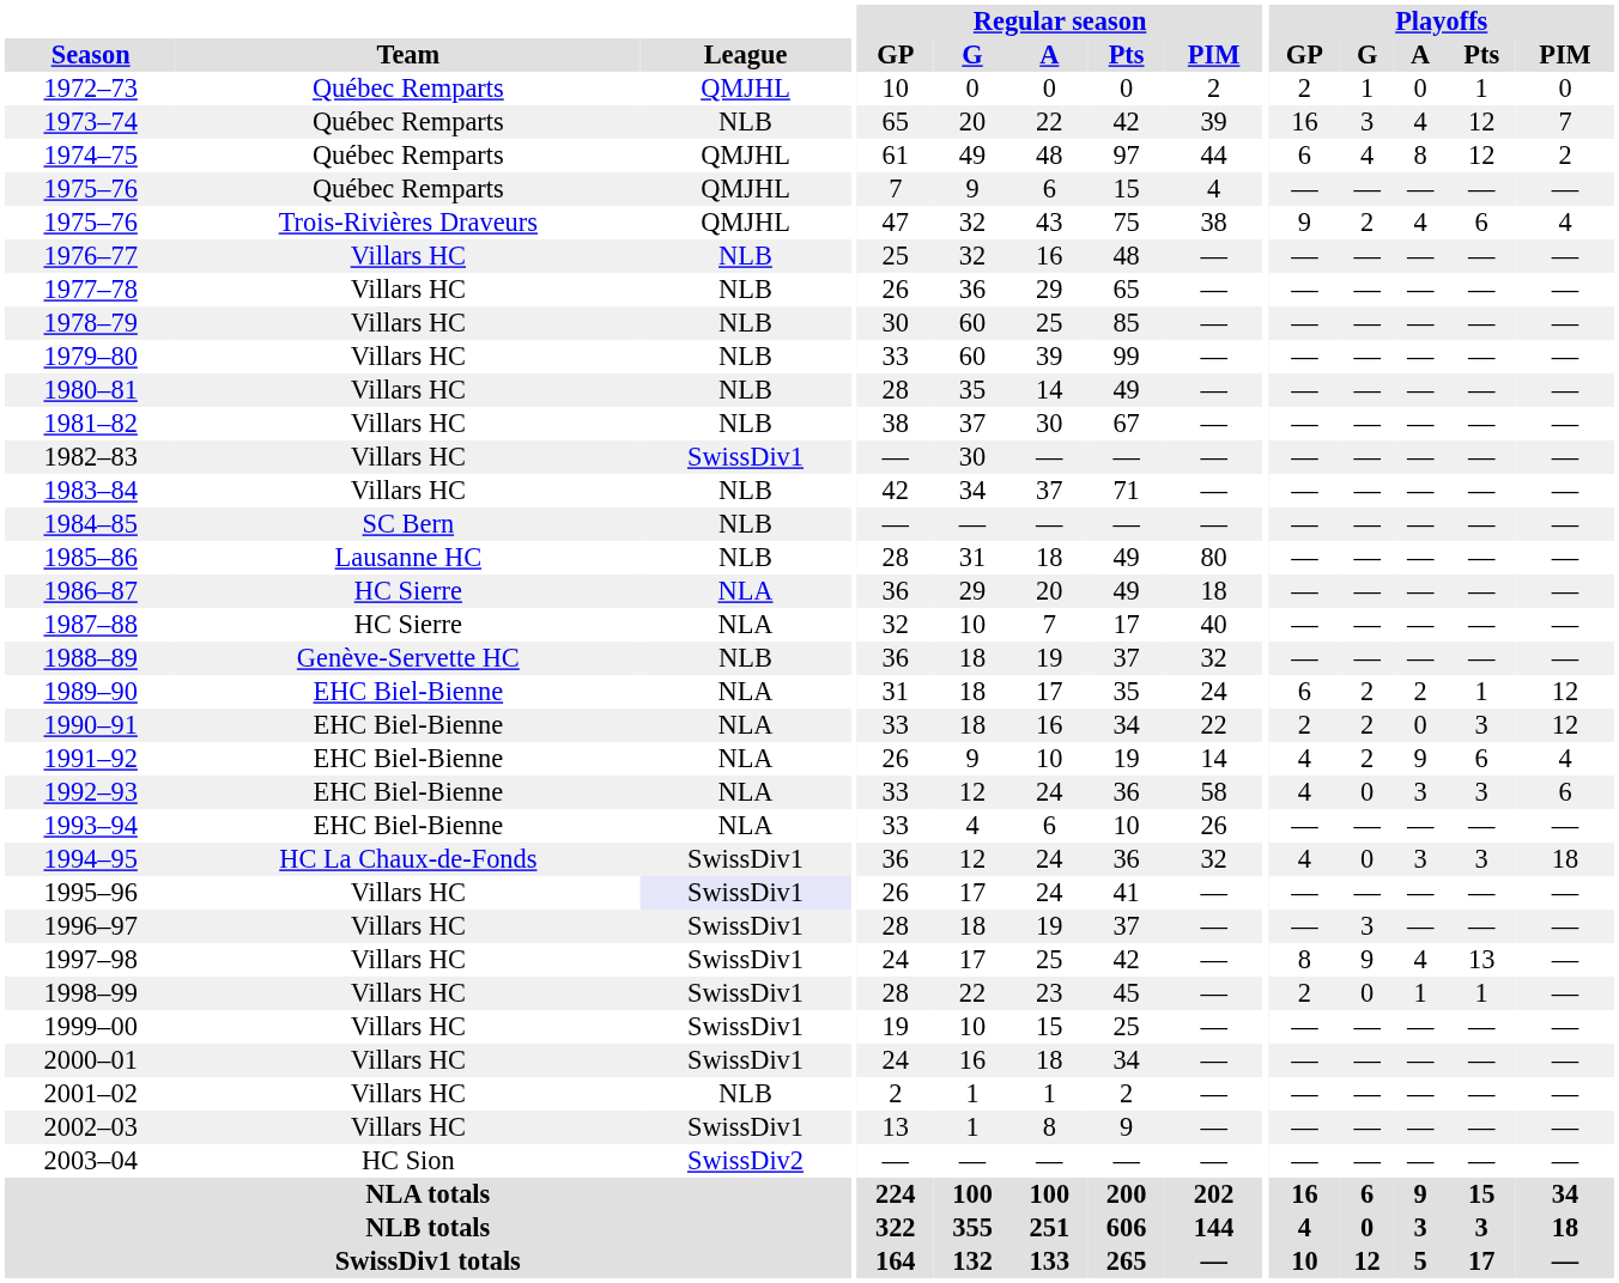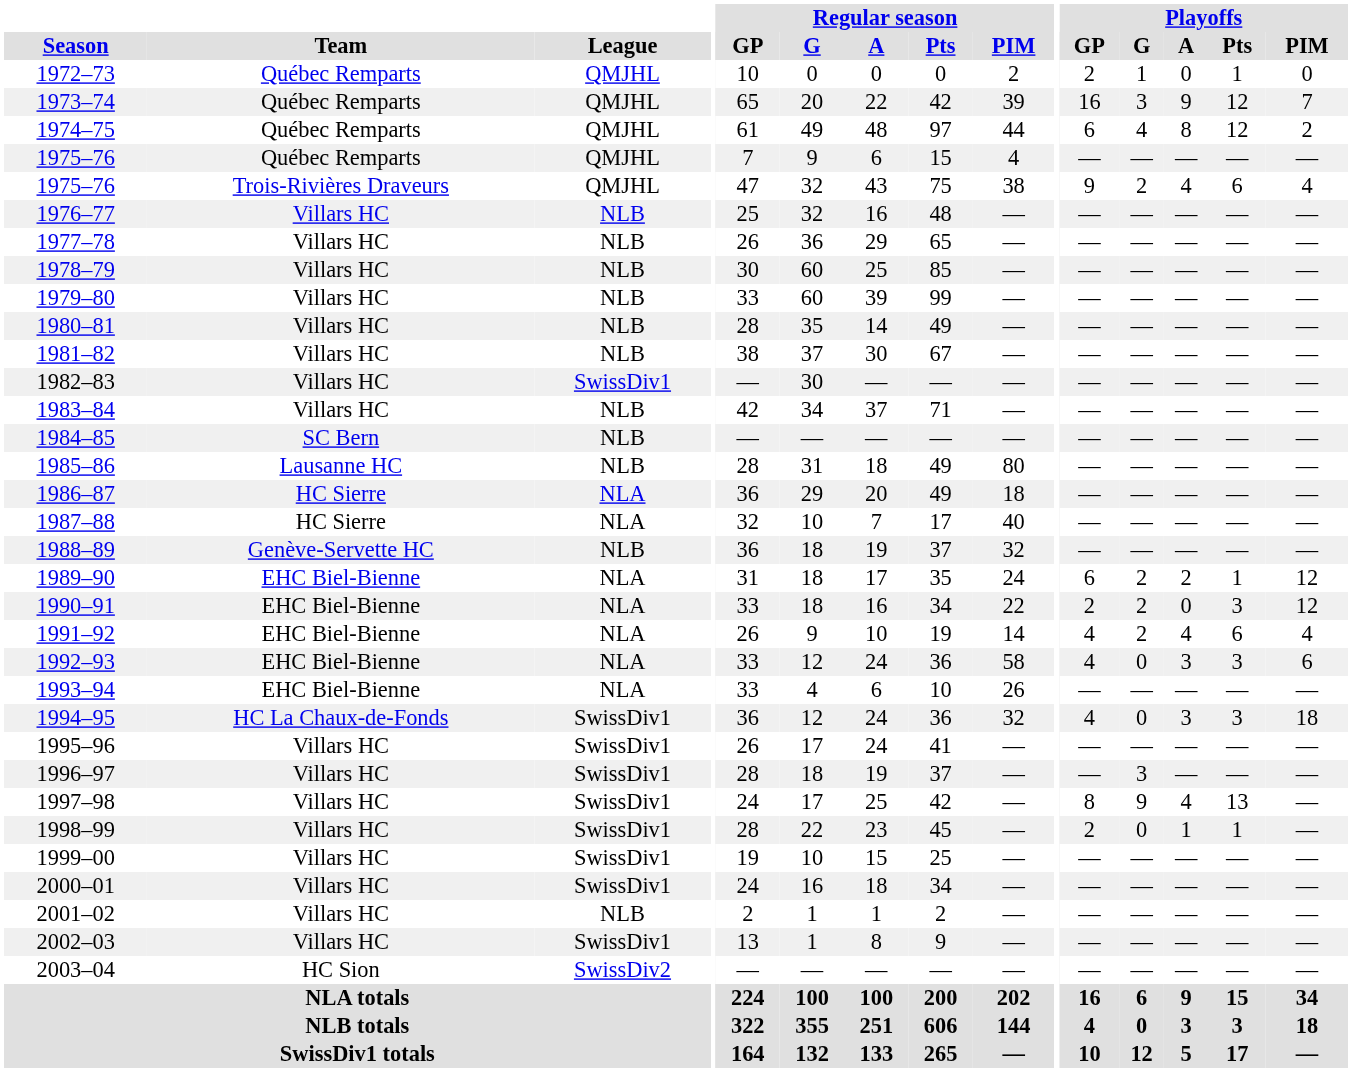1973–74 | League: NLB -> QMJHL
1973–74 | Playoffs / A: 4 -> 9
1991–92 | Playoffs / A: 9 -> 4
1995–96 | League: lavender background -> no background
